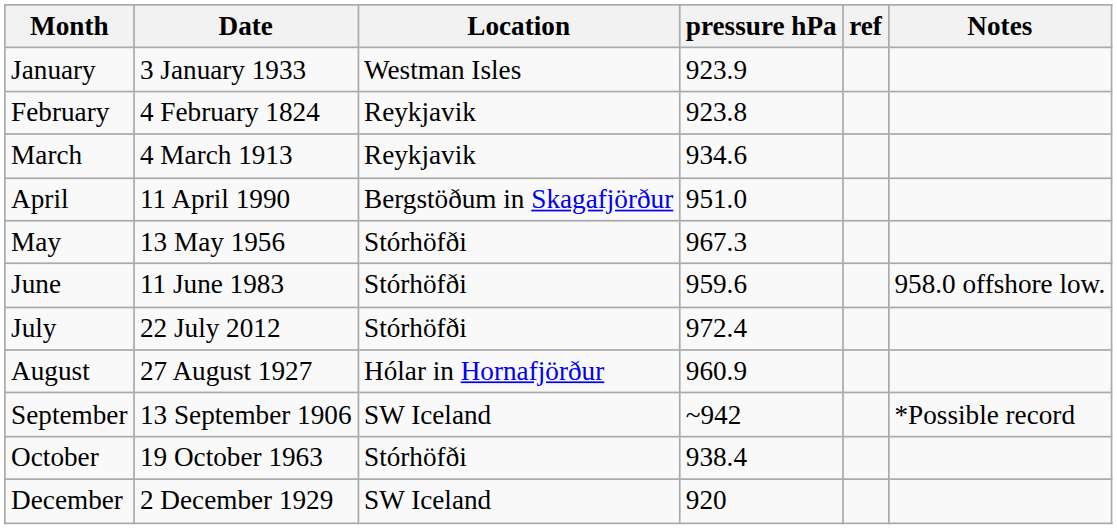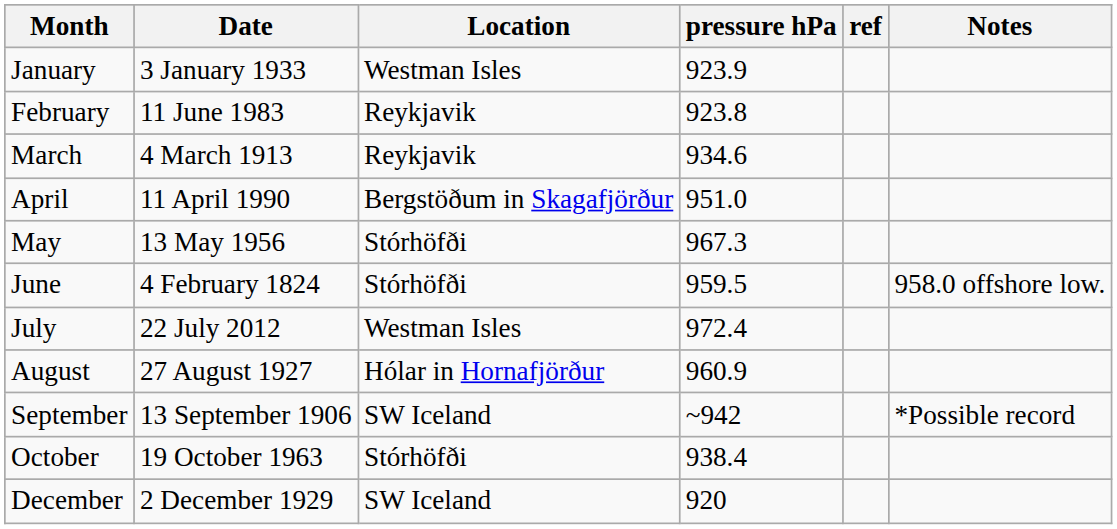February | Date: 4 February 1824 -> 11 June 1983
June | Date: 11 June 1983 -> 4 February 1824
June | pressure hPa: 959.6 -> 959.5
July | Location: Stórhöfði -> Westman Isles
